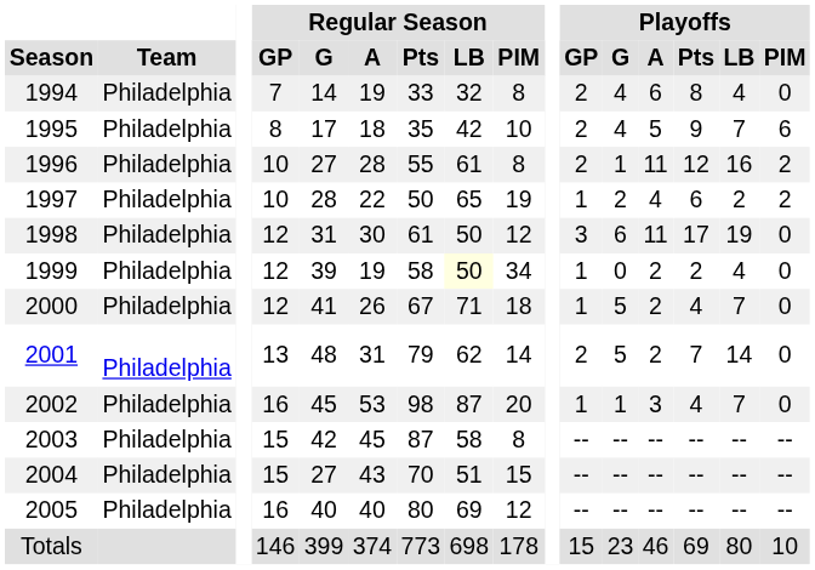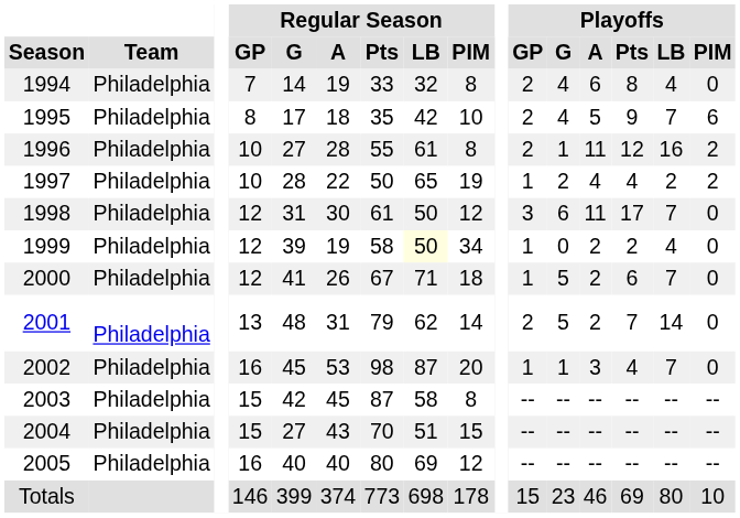1997 | Playoffs / Pts: 6 -> 4
1998 | Playoffs / LB: 19 -> 7
2000 | Playoffs / Pts: 4 -> 6
